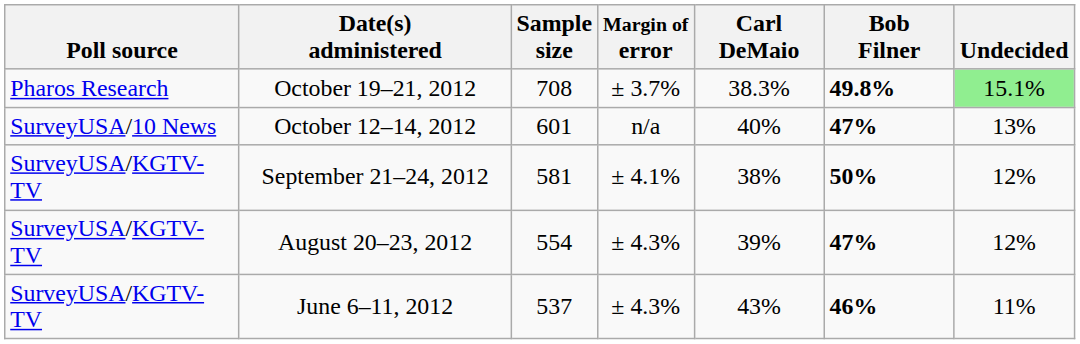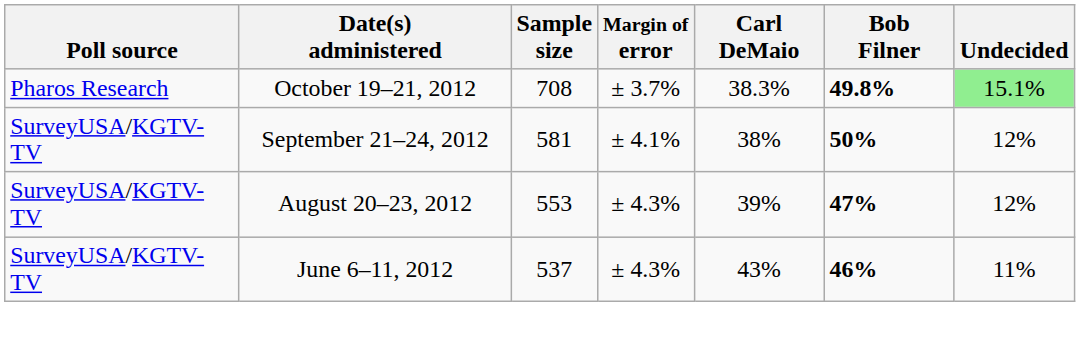- row: SurveyUSA/10 News | October 12–14, 2012 | 601 | n/a | 40% | 47% | 13%
August 20–23, 2012 | Sample size: 554 -> 553
